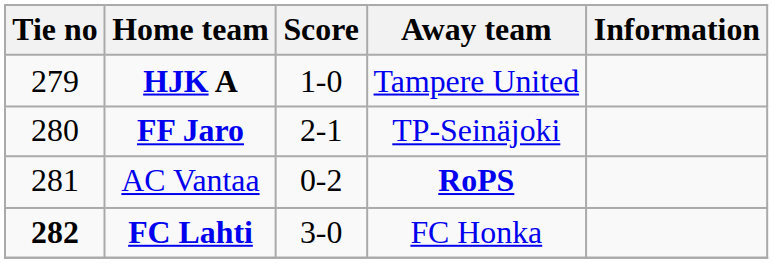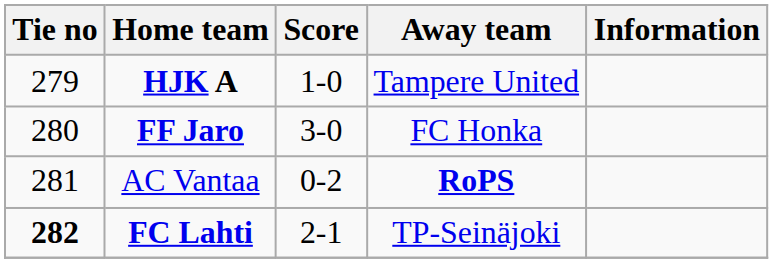FF Jaro | Score: 2-1 -> 3-0
FF Jaro | Away team: TP-Seinäjoki -> FC Honka
FC Lahti | Score: 3-0 -> 2-1
FC Lahti | Away team: FC Honka -> TP-Seinäjoki
